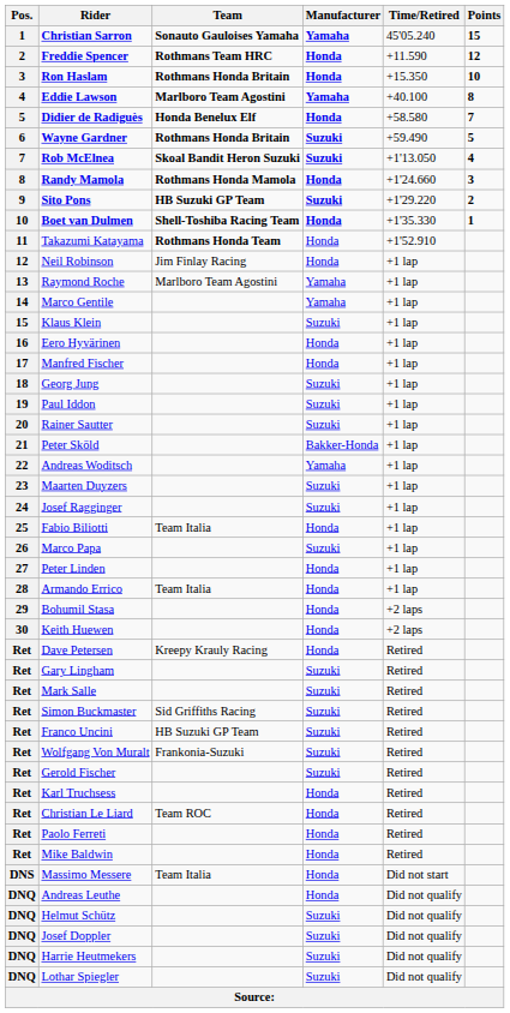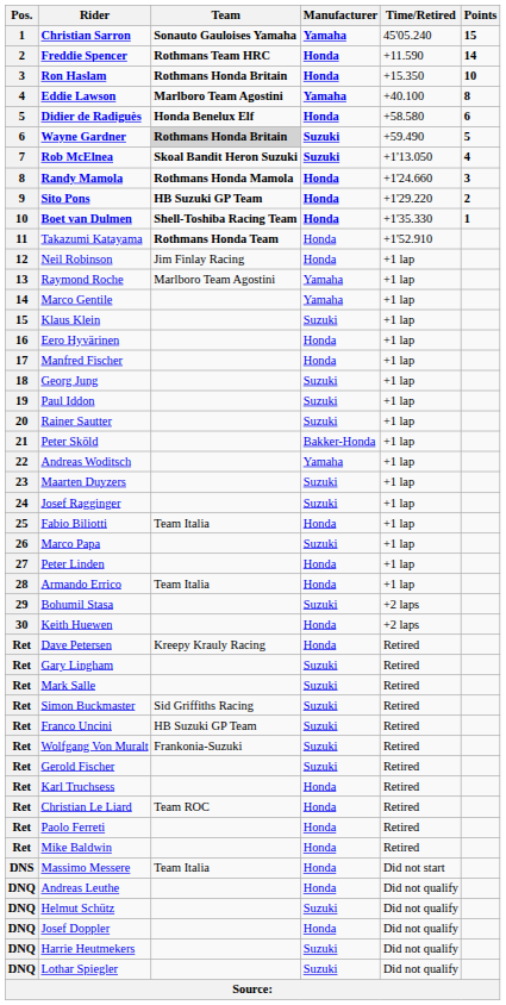Freddie Spencer | Points: 12 -> 14
Didier de Radiguès | Points: 7 -> 6
Wayne Gardner | Team: no background -> lightgrey background
Sito Pons | Manufacturer: Suzuki -> Honda
Bohumil Stasa | Manufacturer: Honda -> Suzuki
Josef Doppler | Manufacturer: Suzuki -> Honda
